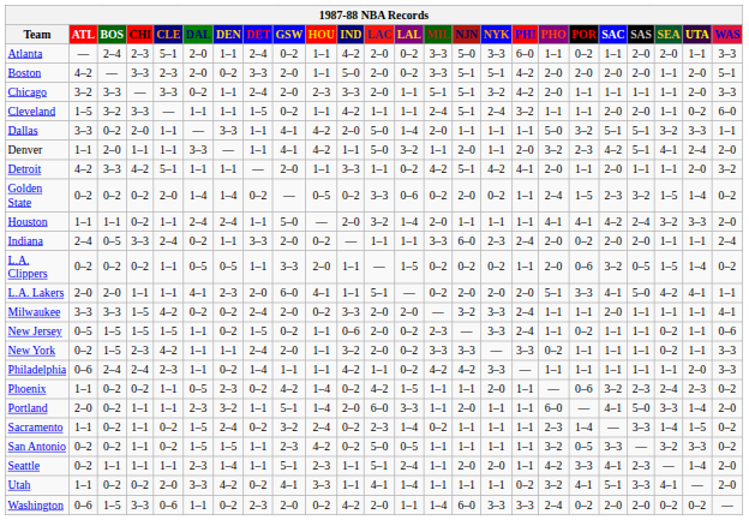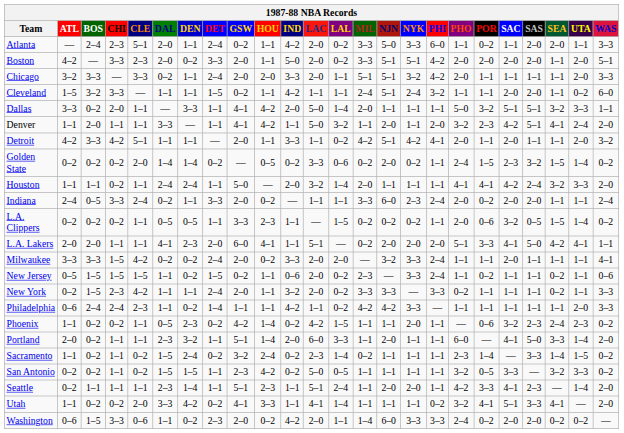Chicago | HOU: 2–3 -> 2–0
L.A. Clippers | HOU: 2–0 -> 2–3
